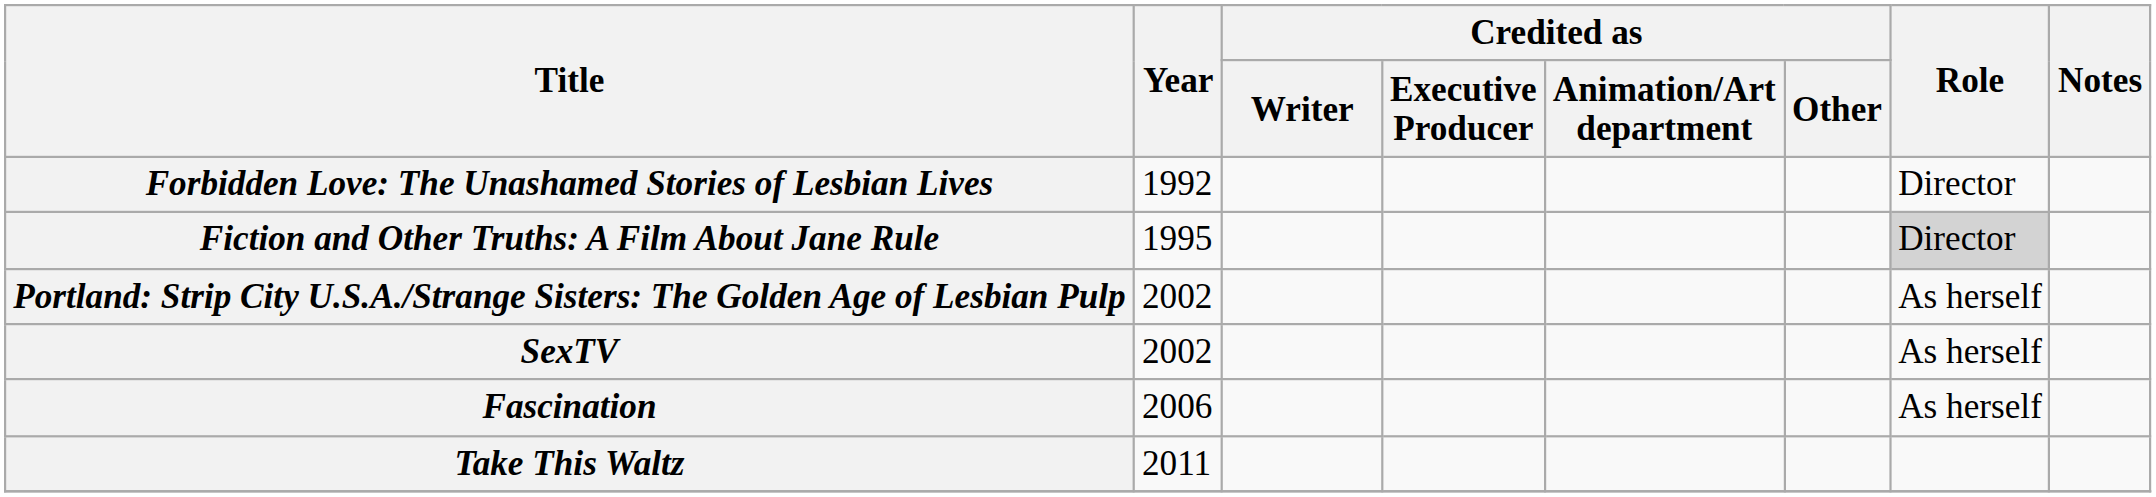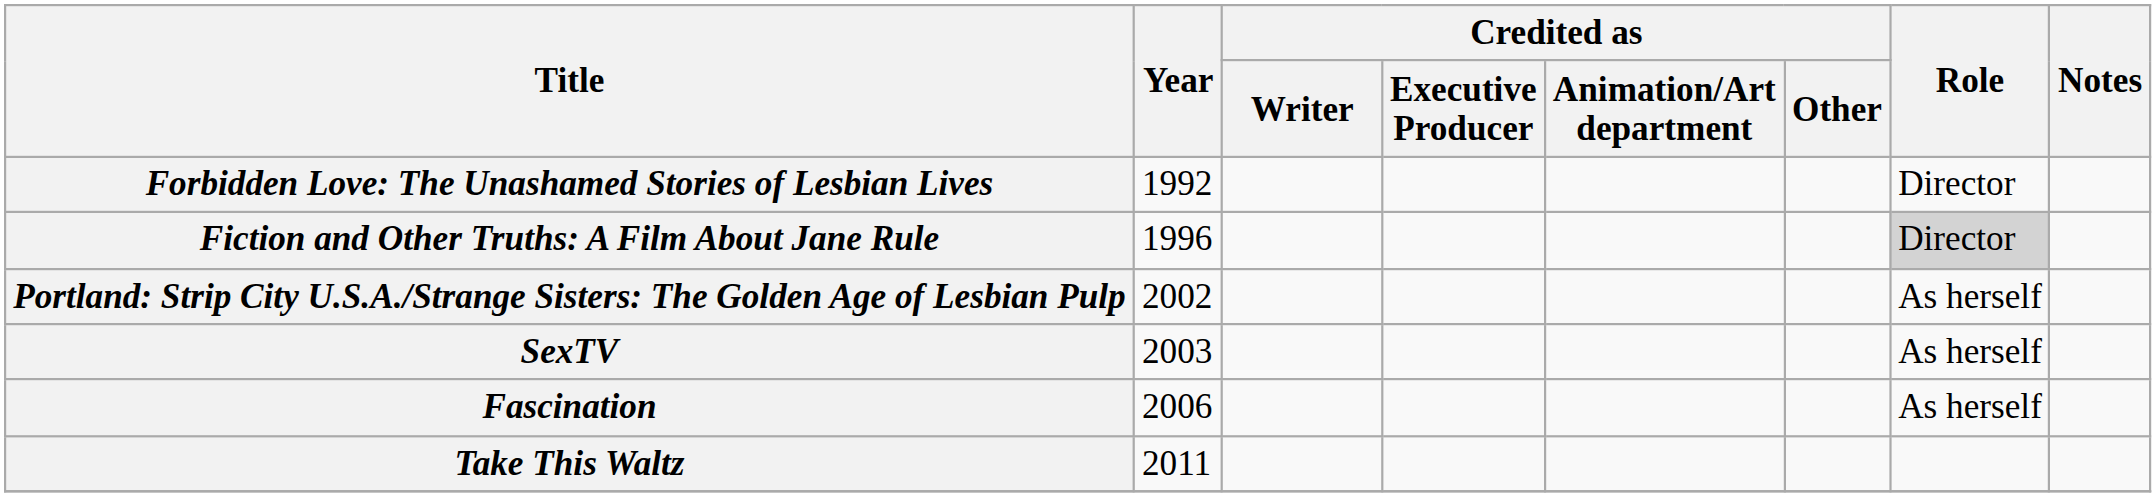Fiction and Other Truths: A Film About Jane Rule | Year: 1995 -> 1996
SexTV | Year: 2002 -> 2003
